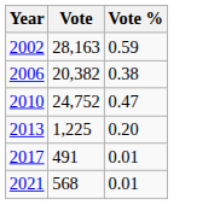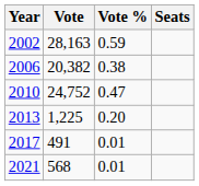+ column: Seats
